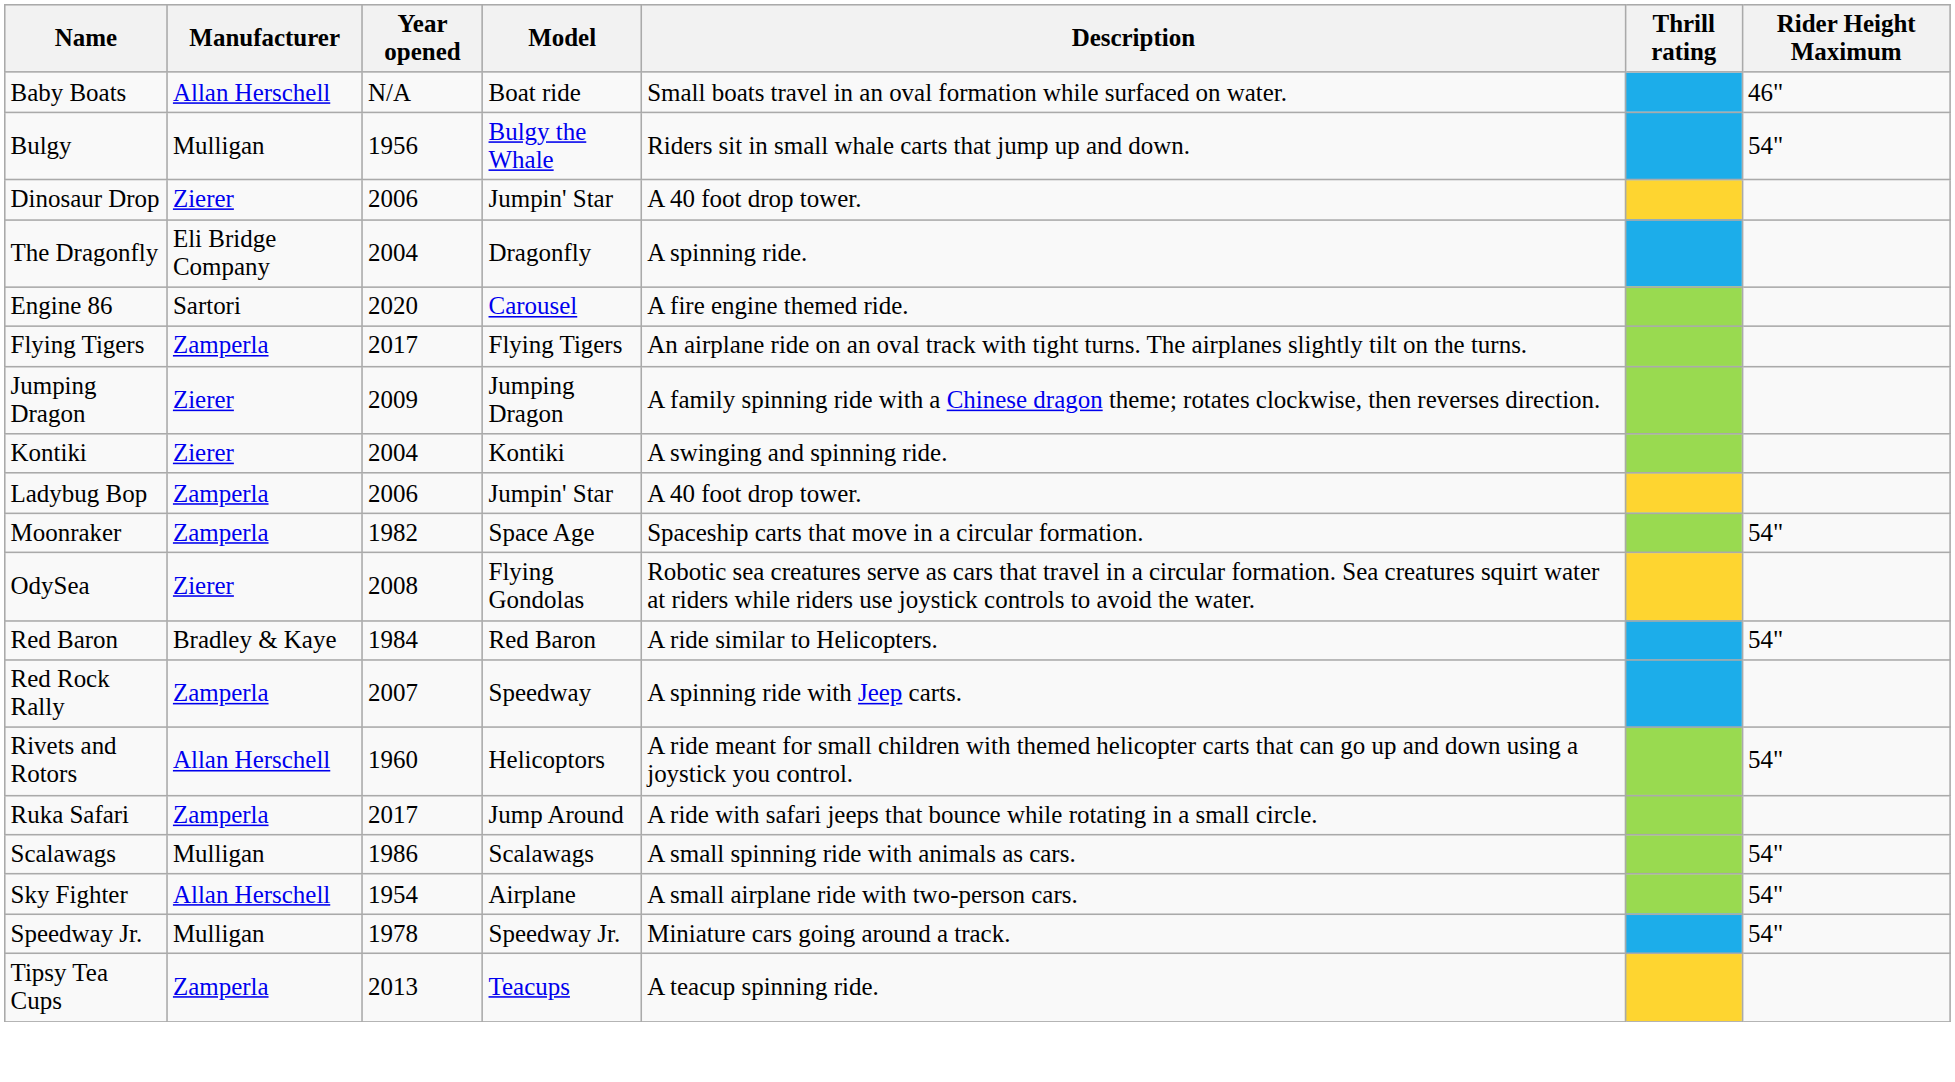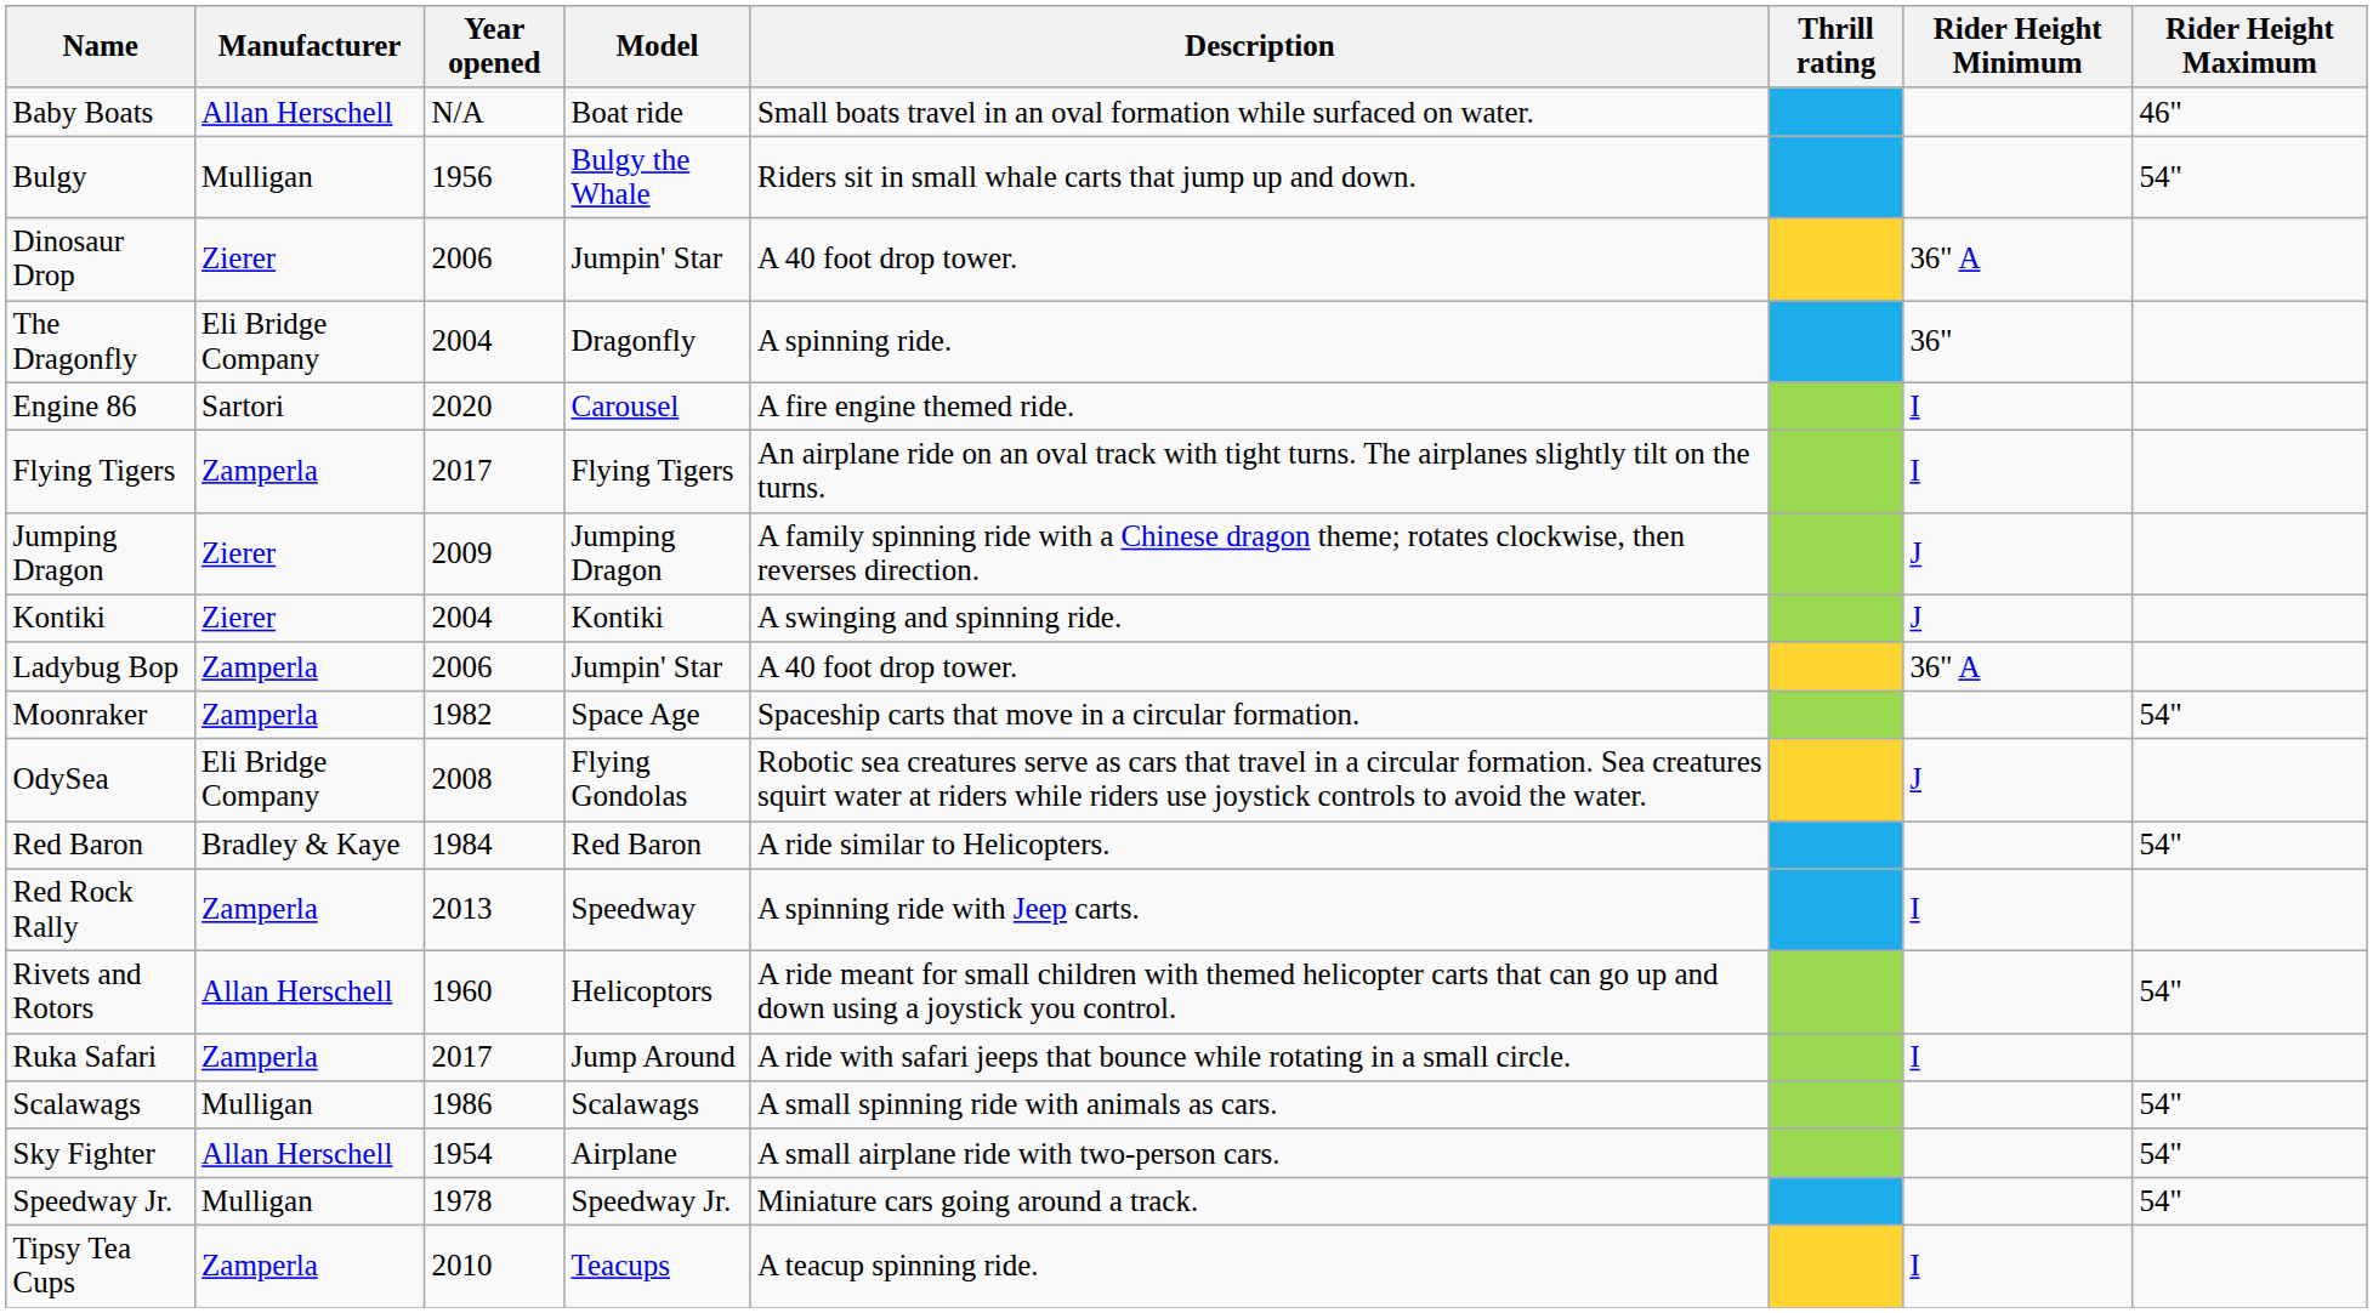+ column: Rider Height Minimum | 36" A | 36" | I | I | J | J | 36" A | J | I | I | I
OdySea | Manufacturer: Zierer -> Eli Bridge Company
Red Rock Rally | Year opened: 2007 -> 2013
Tipsy Tea Cups | Year opened: 2013 -> 2010
